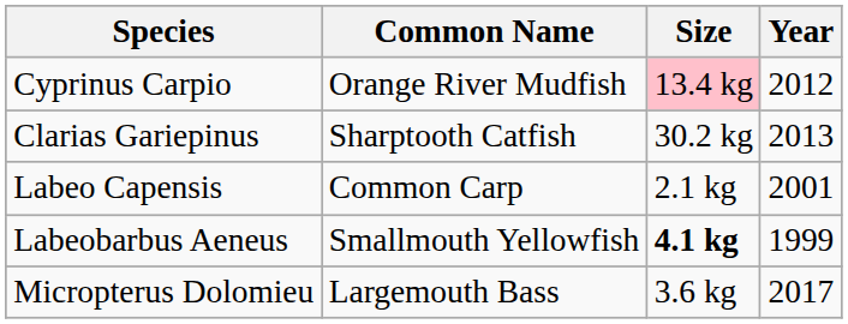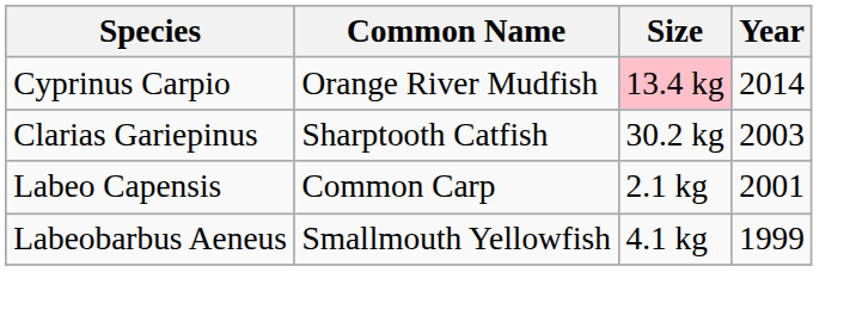Cyprinus Carpio | Year: 2012 -> 2014
Clarias Gariepinus | Year: 2013 -> 2003
Labeobarbus Aeneus | Size: bold -> normal
- row: Micropterus Dolomieu | Largemouth Bass | 3.6 kg | 2017
